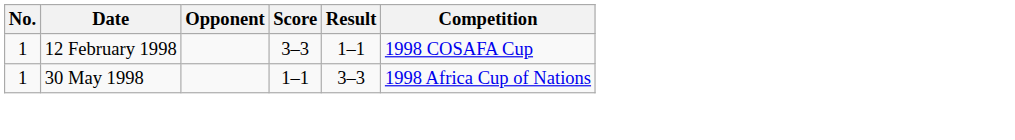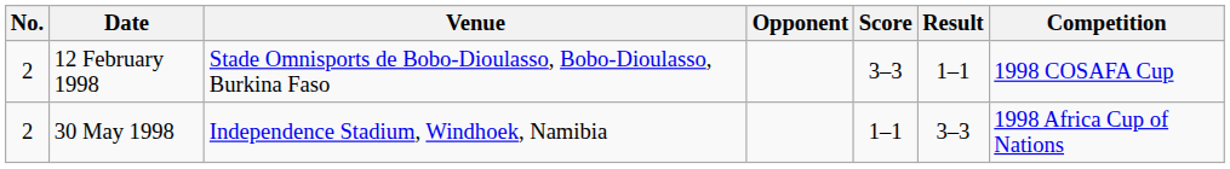+ column: Venue | Stade Omnisports de Bobo-Dioulasso, Bobo-Dioulasso, Burkina Faso | Independence Stadium, Windhoek, Namibia
12 February 1998 | No.: 1 -> 2
30 May 1998 | No.: 1 -> 2
